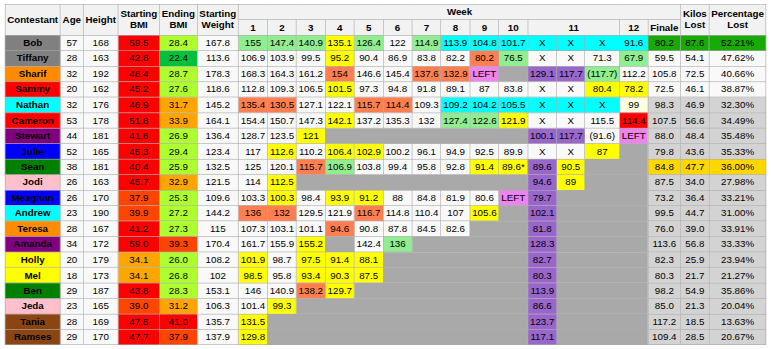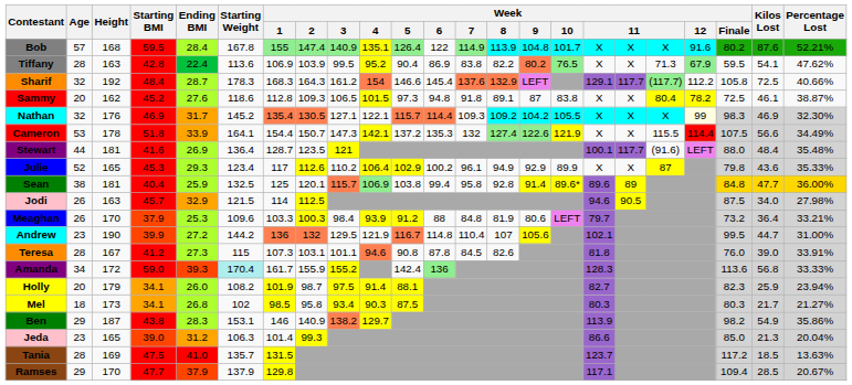Julie | Ending BMI: 29.4 -> 29.3
Julie | Week / 9: 92.5 -> 92.9
Sean | column 18: 90.5 -> 89
Jodi | column 18: 89 -> 90.5
Amanda | Starting Weight: no background -> paleturquoise background
